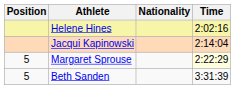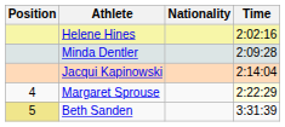+ row: Minda Dentler | 2:09:28
Margaret Sprouse | Position: 5 -> 4
Beth Sanden | Position: no background -> khaki background
